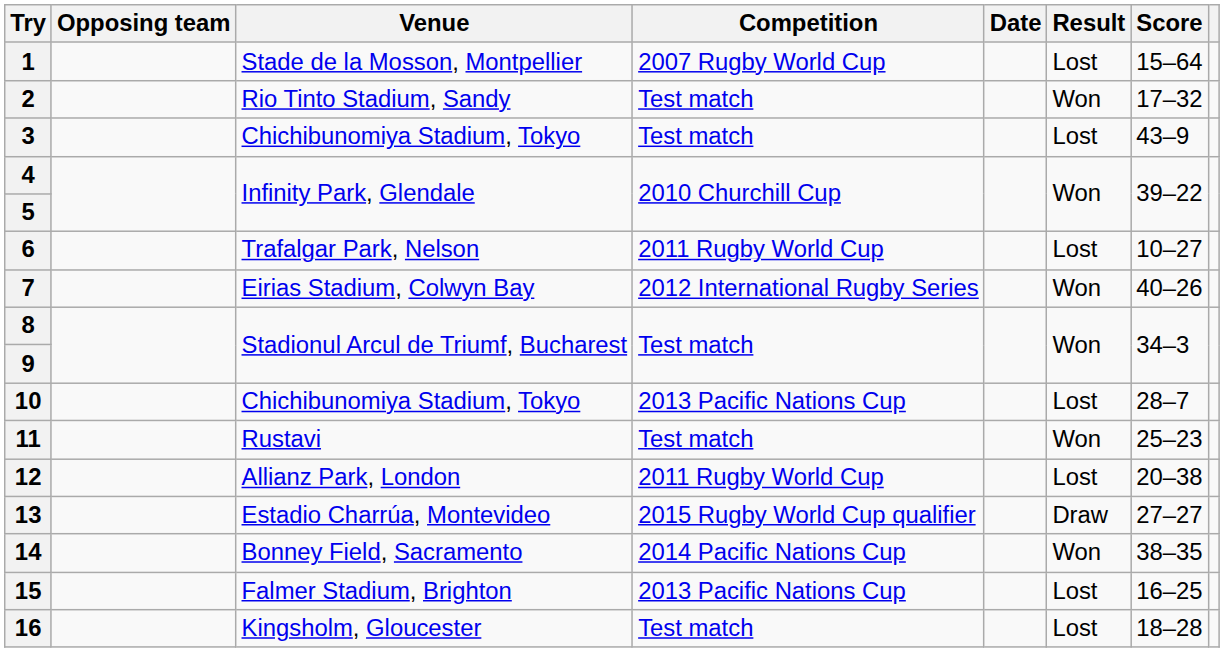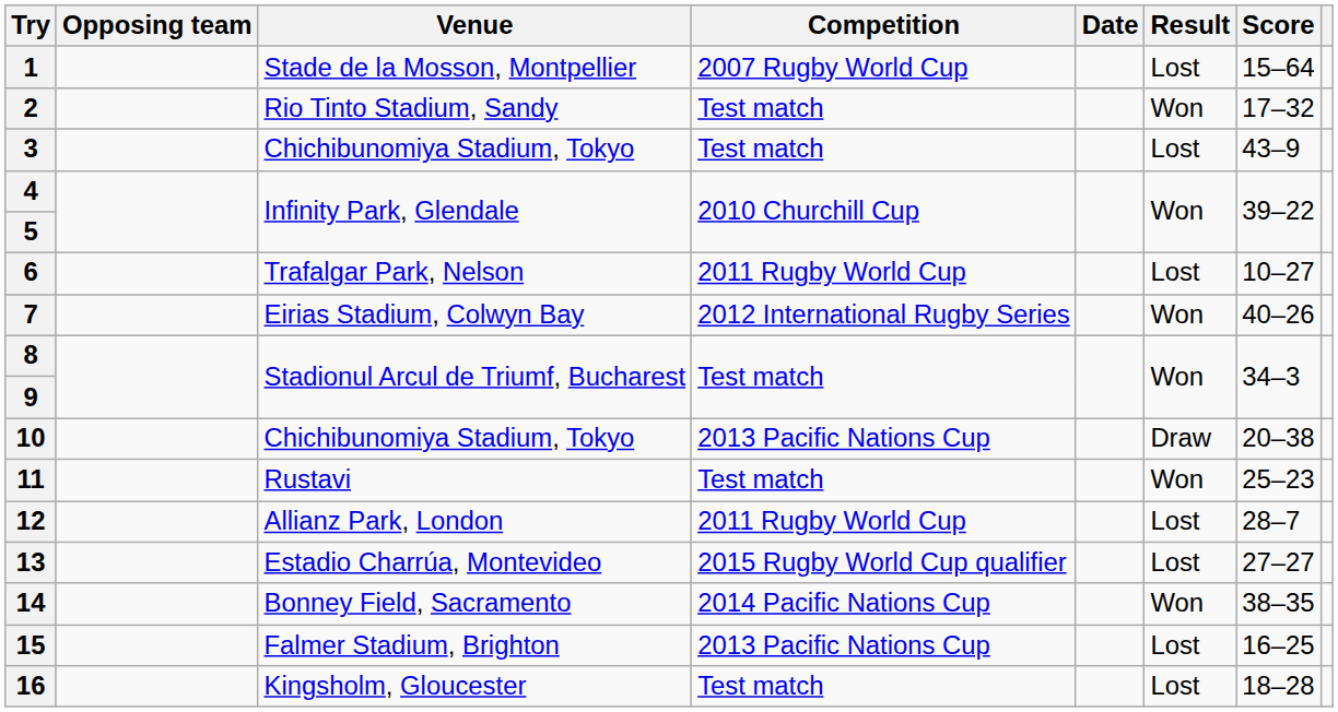10 | Result: Lost -> Draw
10 | Score: 28–7 -> 20–38
12 | Score: 20–38 -> 28–7
13 | Result: Draw -> Lost
